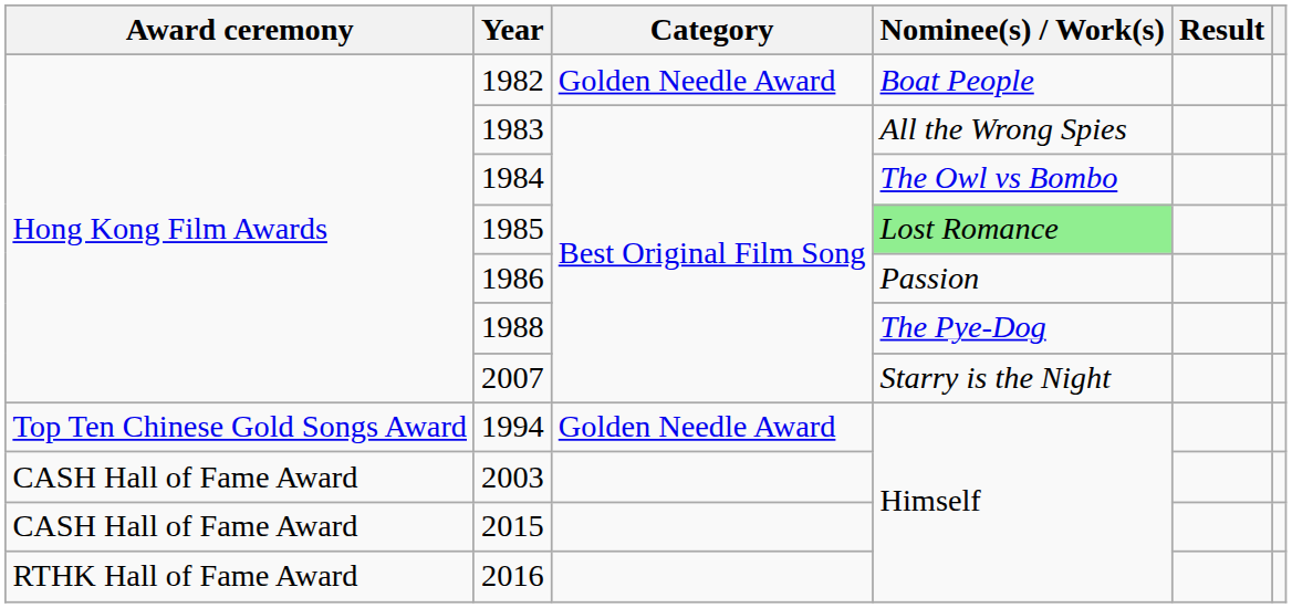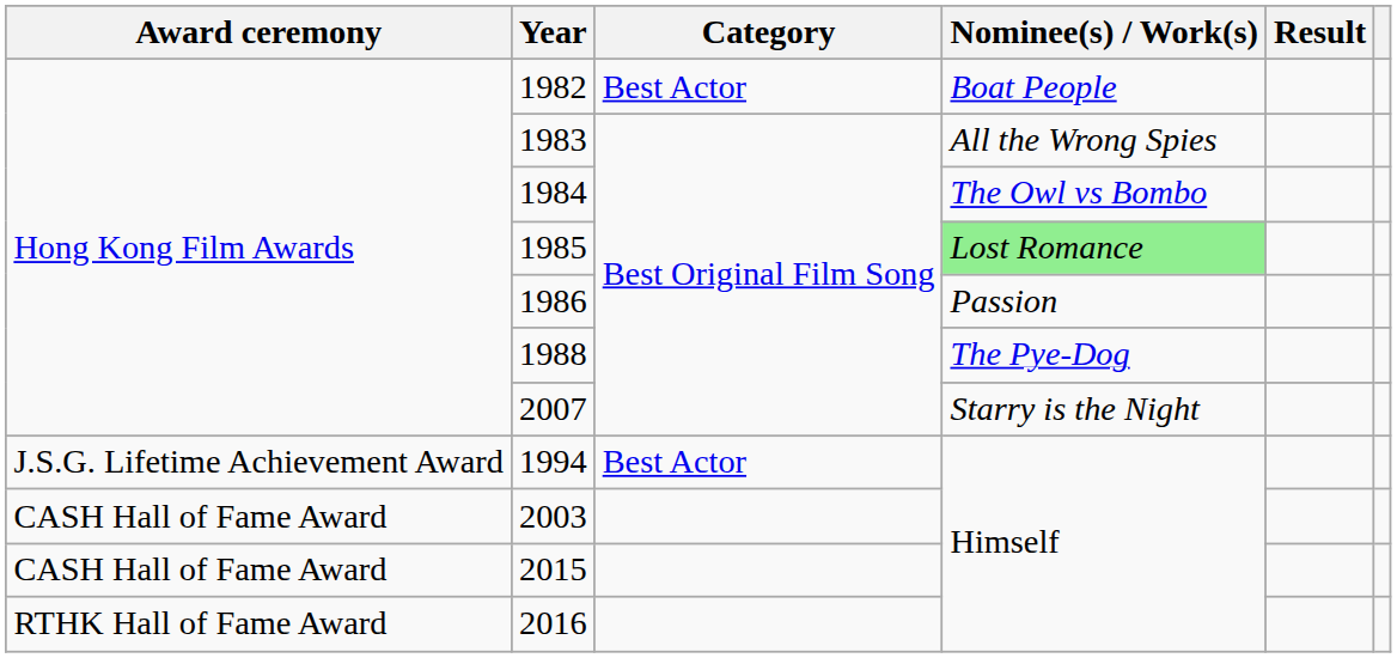1982 | Category: Golden Needle Award -> Best Actor
1994 | Award ceremony: Top Ten Chinese Gold Songs Award -> J.S.G. Lifetime Achievement Award
1994 | Category: Golden Needle Award -> Best Actor
